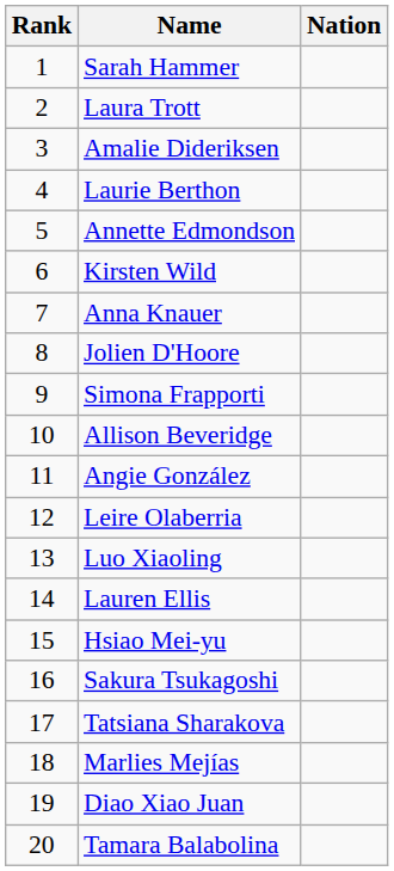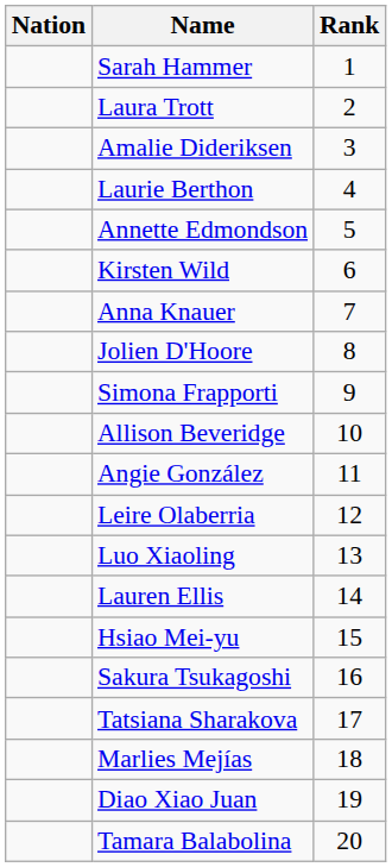columns swapped: Rank <-> Nation
